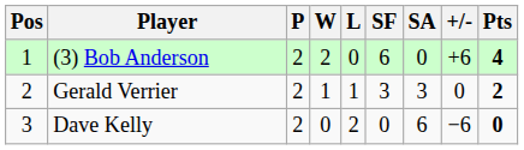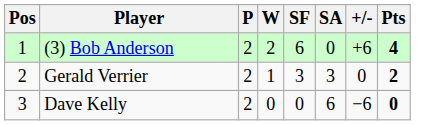- column: L | 0 | 1 | 2
